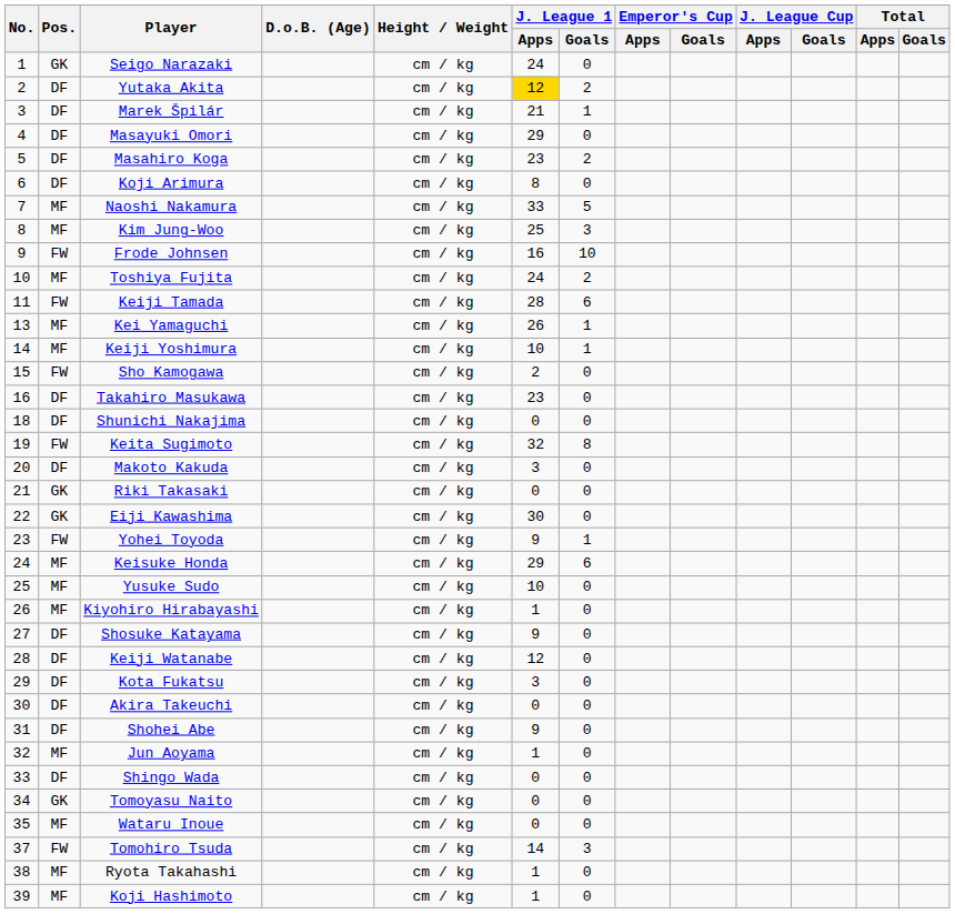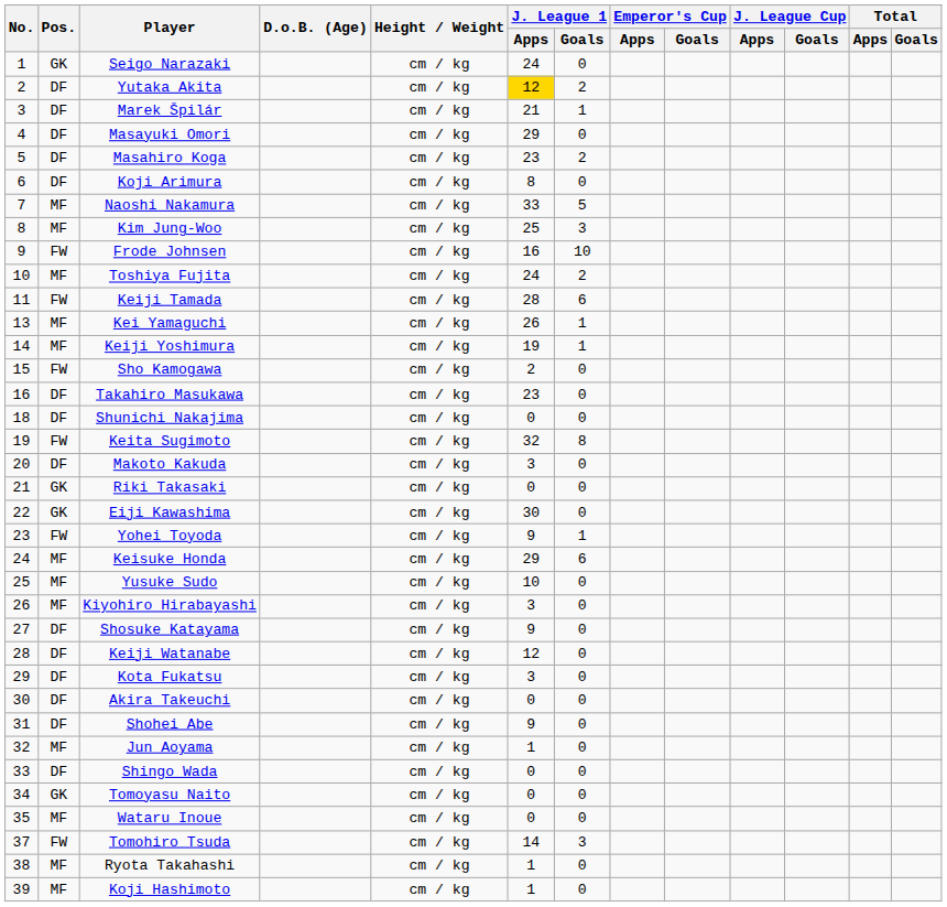Keiji Yoshimura | J. League 1 / Apps: 10 -> 19
Kiyohiro Hirabayashi | J. League 1 / Apps: 1 -> 3
